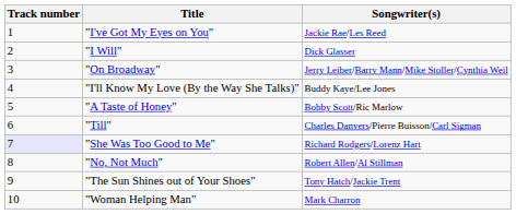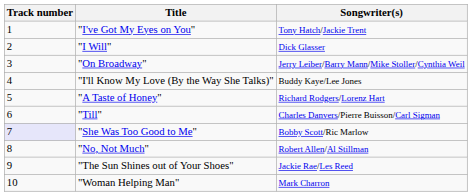"I've Got My Eyes on You" | Songwriter(s): Jackie Rae/Les Reed -> Tony Hatch/Jackie Trent
"A Taste of Honey" | Songwriter(s): Bobby Scott/Ric Marlow -> Richard Rodgers/Lorenz Hart
"She Was Too Good to Me" | Songwriter(s): Richard Rodgers/Lorenz Hart -> Bobby Scott/Ric Marlow
"The Sun Shines out of Your Shoes" | Songwriter(s): Tony Hatch/Jackie Trent -> Jackie Rae/Les Reed
